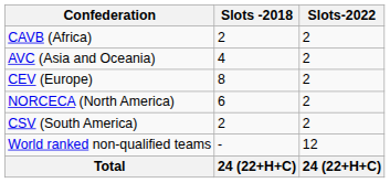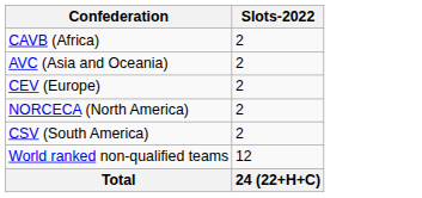- column: Slots -2018 | 2 | 4 | 8 | 6 | 2 | - | 24 (22+H+C)
